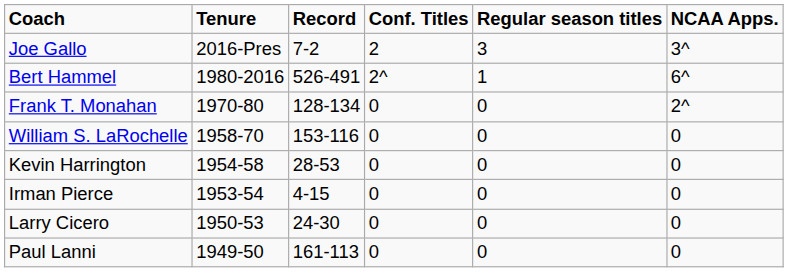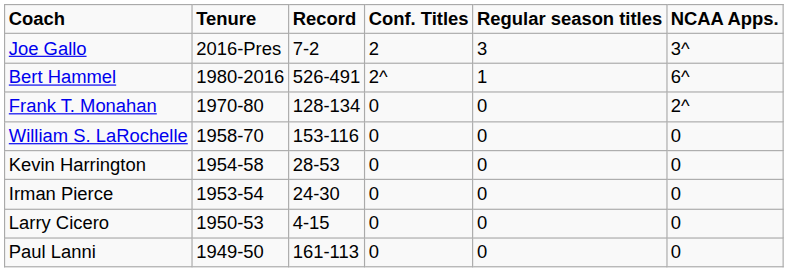Irman Pierce | column 3: 4-15 -> 24-30
Larry Cicero | column 3: 24-30 -> 4-15
